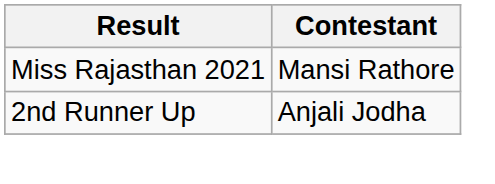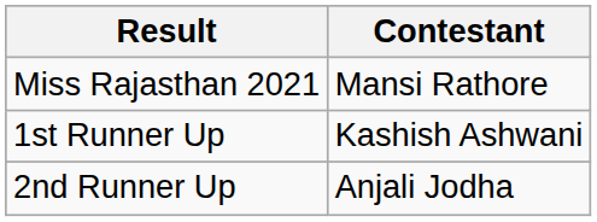+ row: 1st Runner Up | Kashish Ashwani
